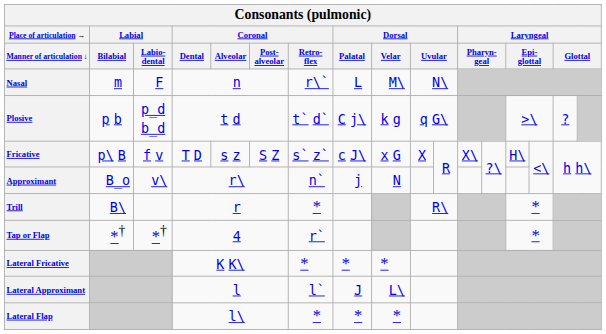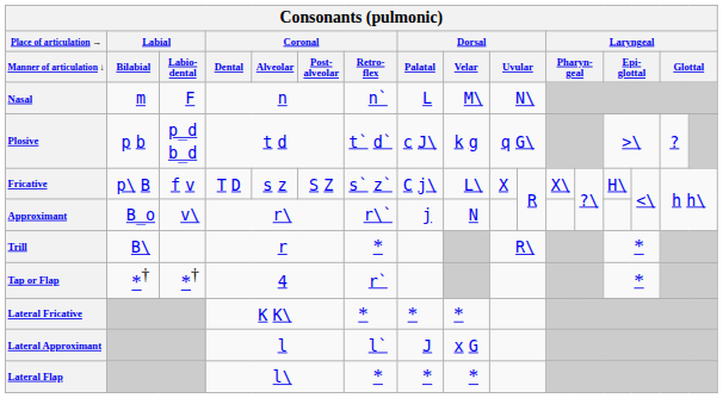Nasal | Consonants (pulmonic) / Coronal / Retro‐ flex: r\` -> n`
Plosive | Consonants (pulmonic) / Dorsal / Palatal: C j\ -> c J\
Fricative | Consonants (pulmonic) / Dorsal / Palatal: c J\ -> C j\
Fricative | Consonants (pulmonic) / Dorsal / Velar: x G -> L\
Approximant | Consonants (pulmonic) / Coronal / Retro‐ flex: n` -> r\`
Lateral Approximant | Consonants (pulmonic) / Dorsal / Velar: L\ -> x G
